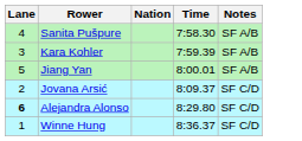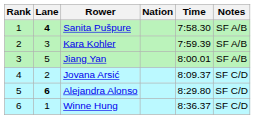+ column: Rank | 1 | 2 | 3 | 4 | 5 | 6
Sanita Pušpure | Lane: normal -> bold
